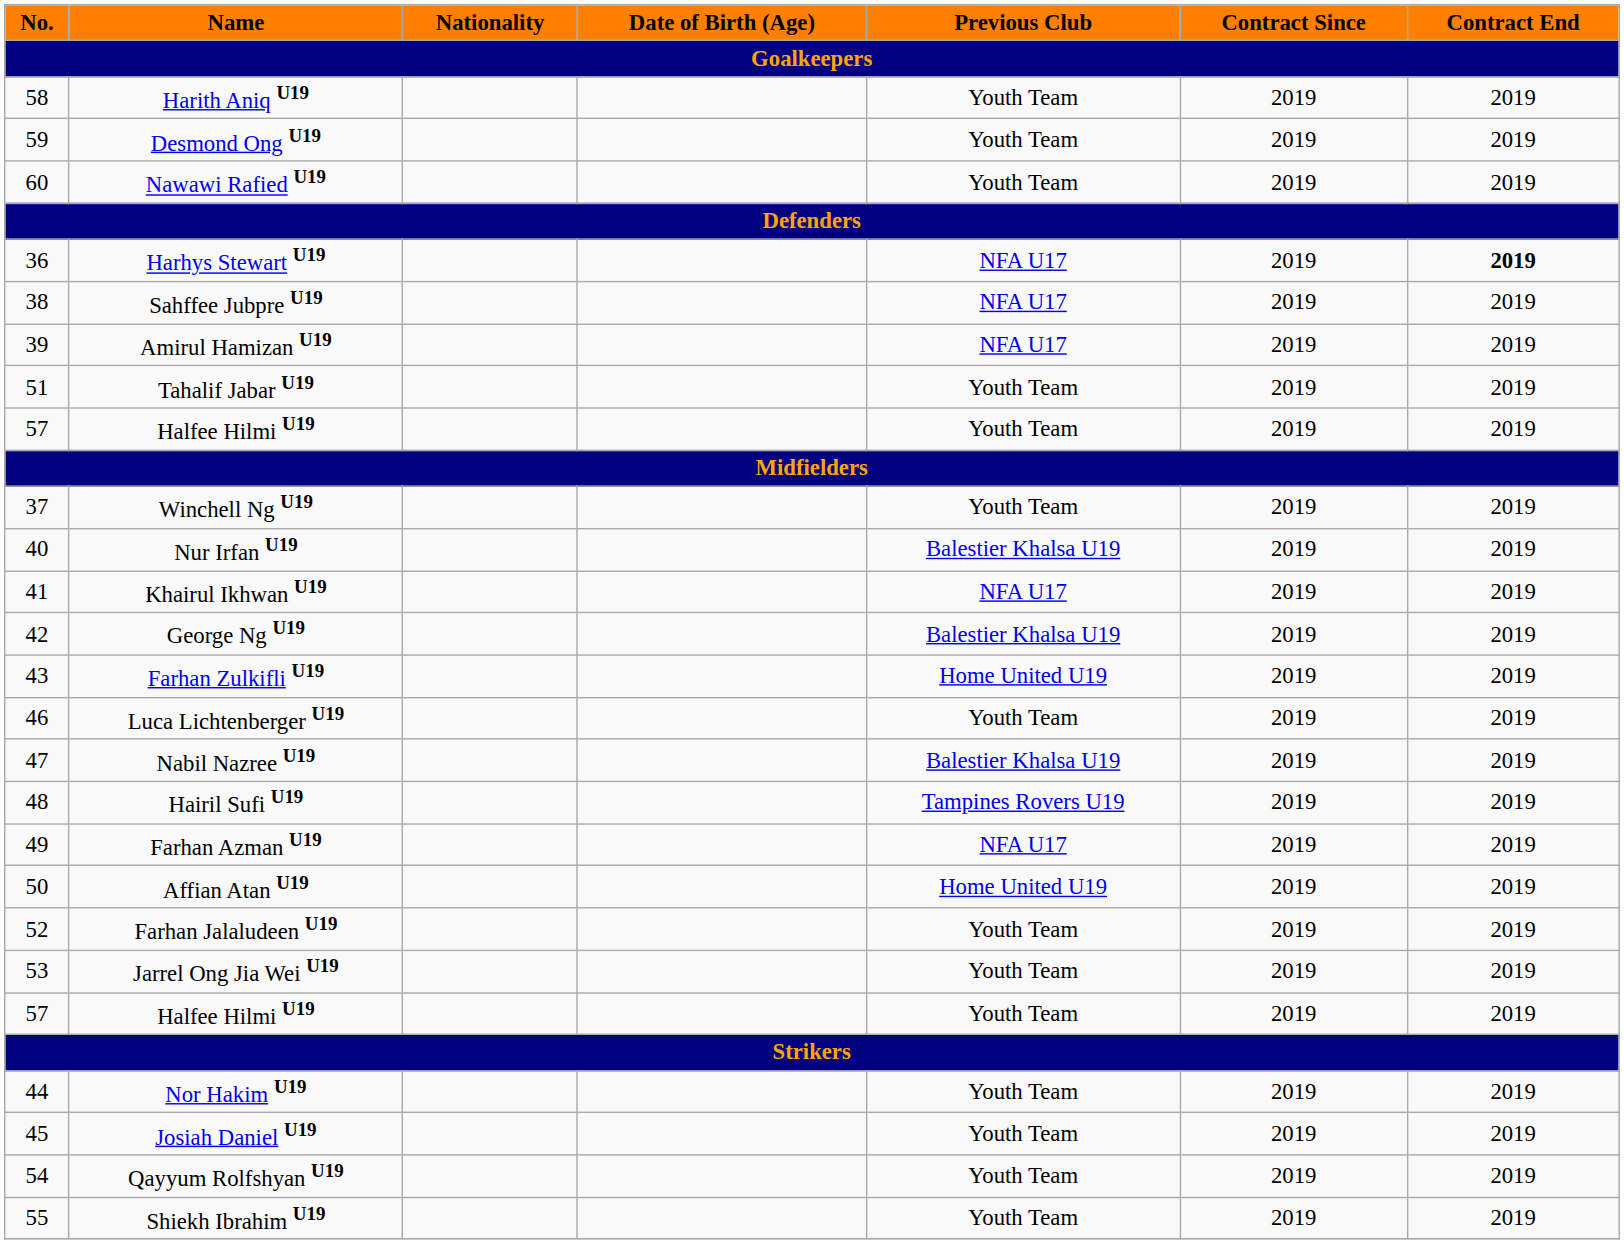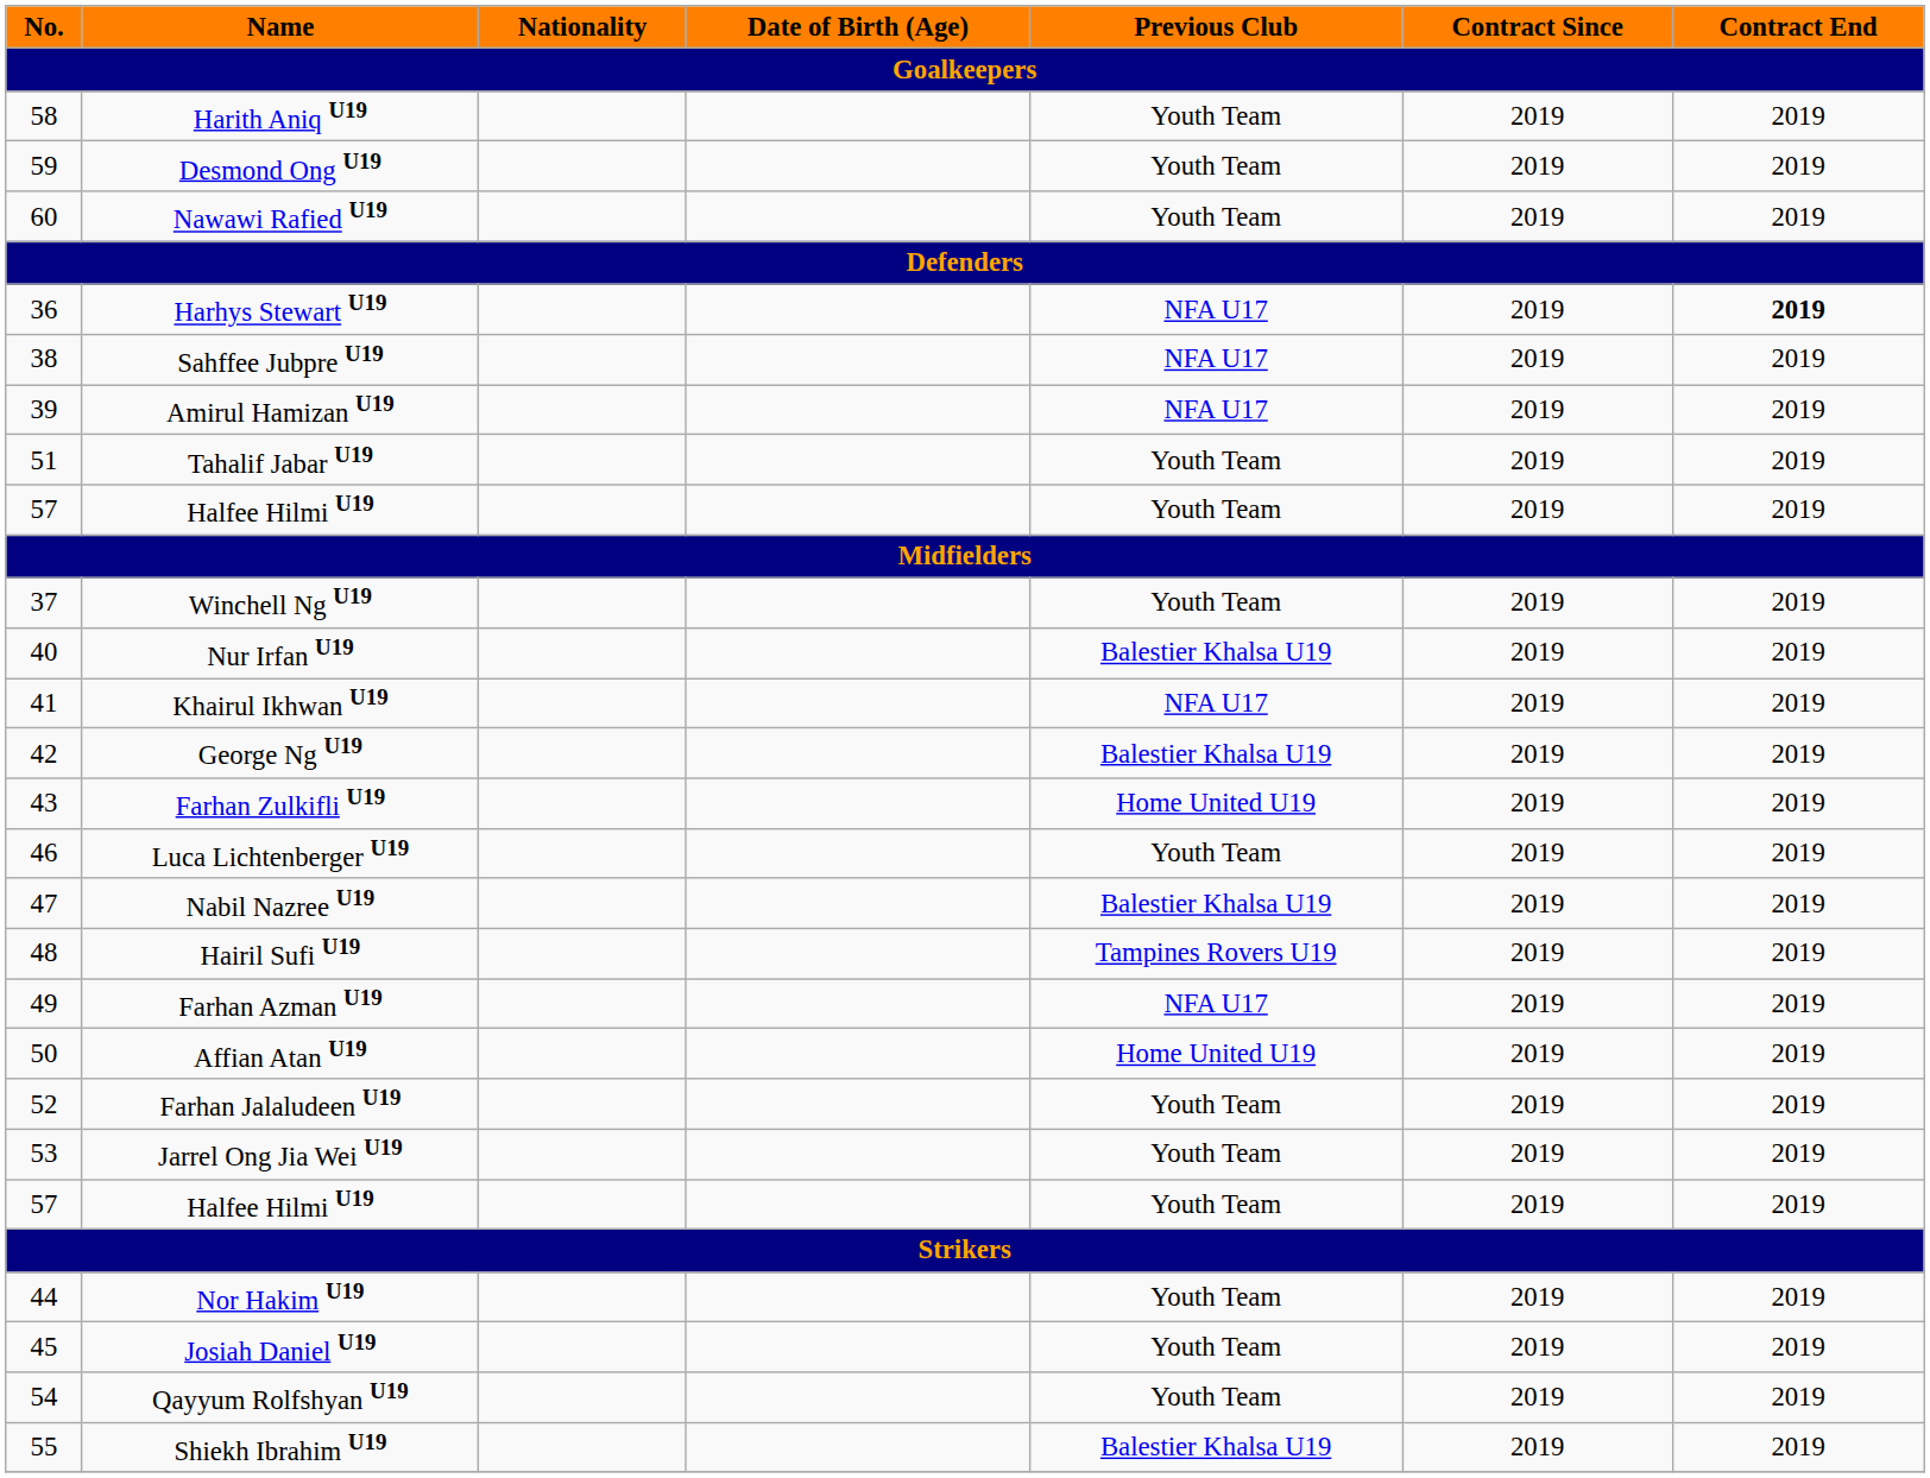Shiekh Ibrahim U19 | Previous Club: Youth Team -> Balestier Khalsa U19
